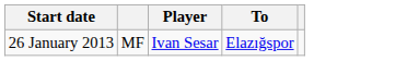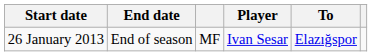+ column: End date | End of season
